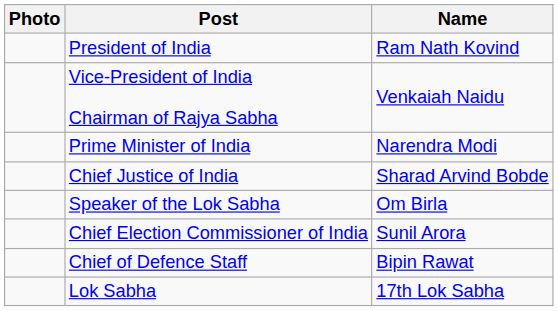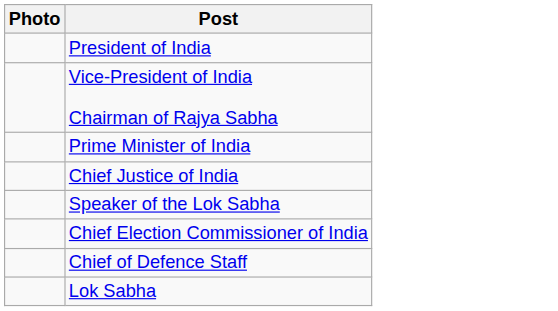- column: Name | Ram Nath Kovind | Venkaiah Naidu | Narendra Modi | Sharad Arvind Bobde | Om Birla | Sunil Arora | Bipin Rawat | 17th Lok Sabha
